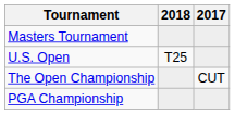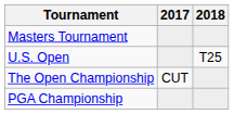columns swapped: 2017 <-> 2018
